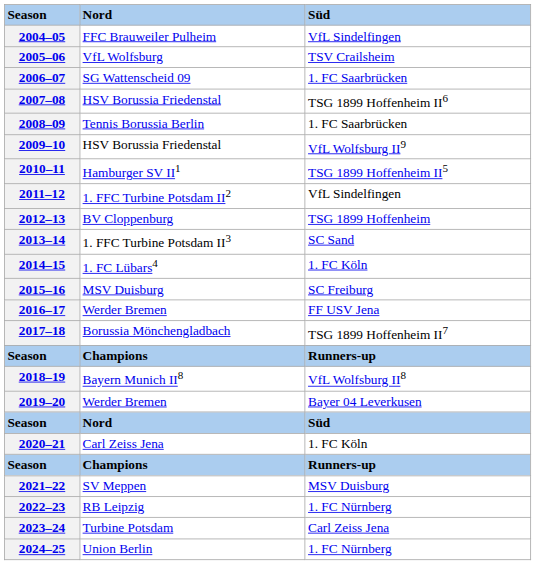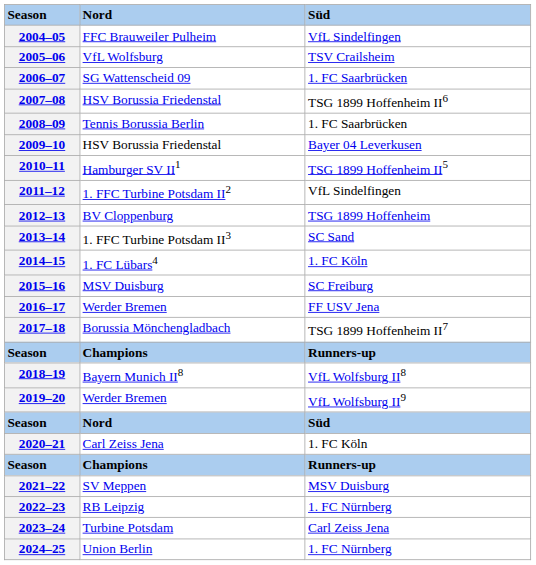2009–10 | Süd: VfL Wolfsburg II9 -> Bayer 04 Leverkusen
2019–20 | Süd: Bayer 04 Leverkusen -> VfL Wolfsburg II9
